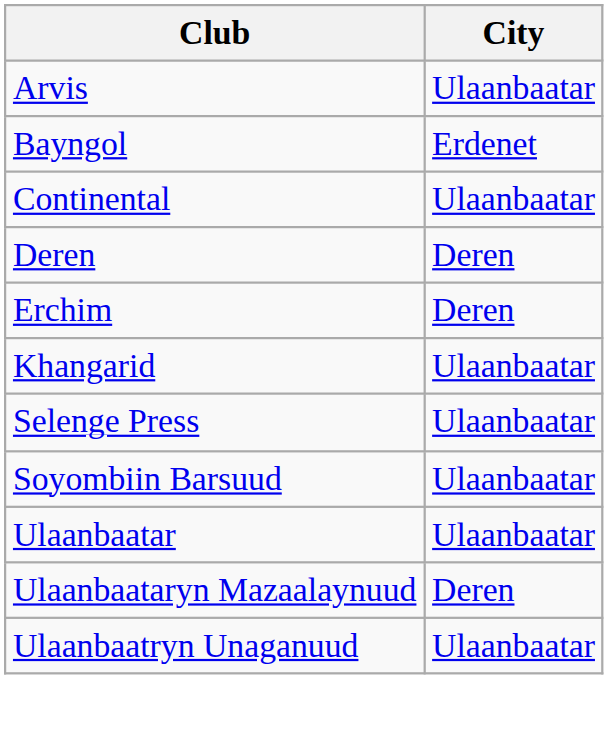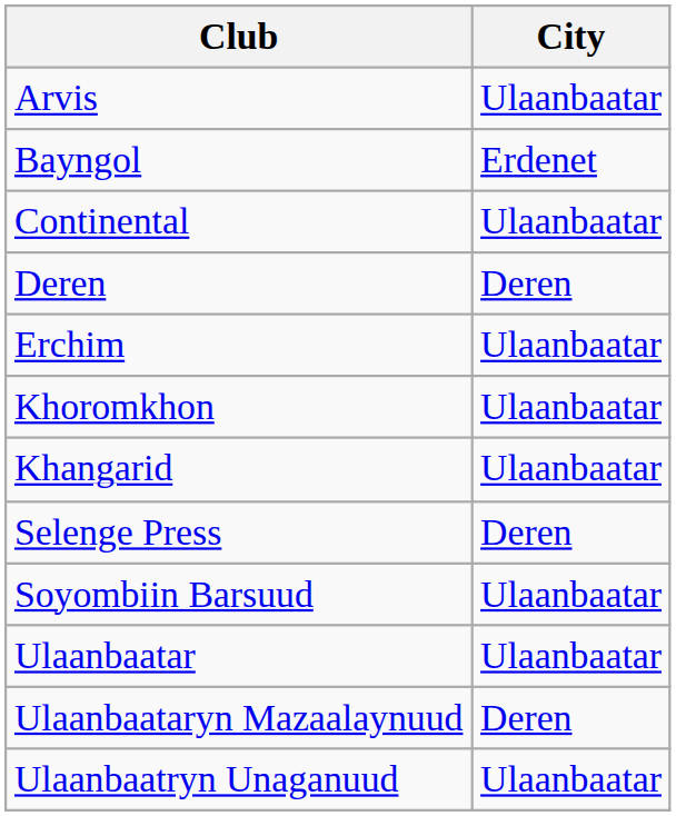Erchim | City: Deren -> Ulaanbaatar
+ row: Khoromkhon | Ulaanbaatar
Selenge Press | City: Ulaanbaatar -> Deren
